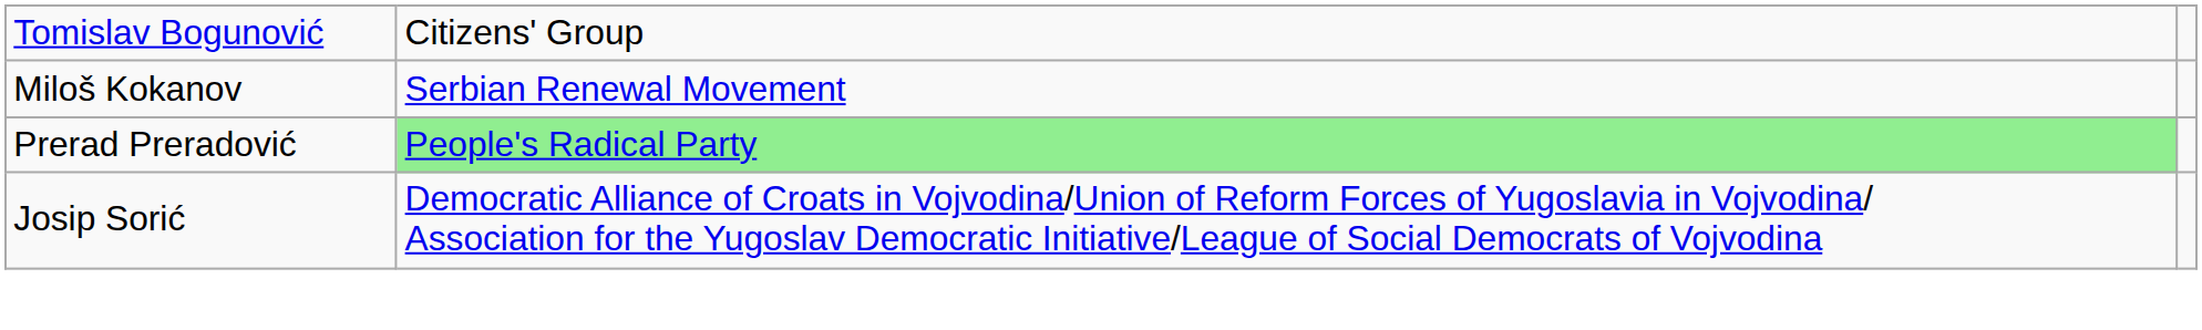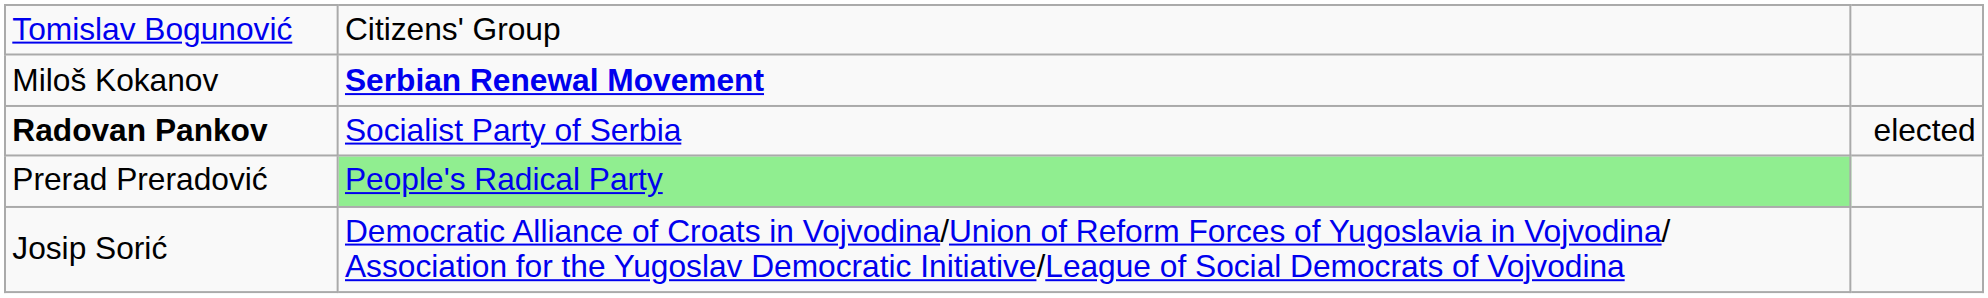Miloš Kokanov | column 2: normal -> bold
+ row: Radovan Pankov | Socialist Party of Serbia | elected
